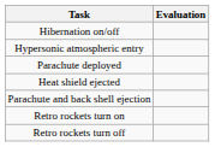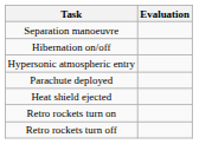+ row: Separation manoeuvre
- row: Parachute and back shell ejection
